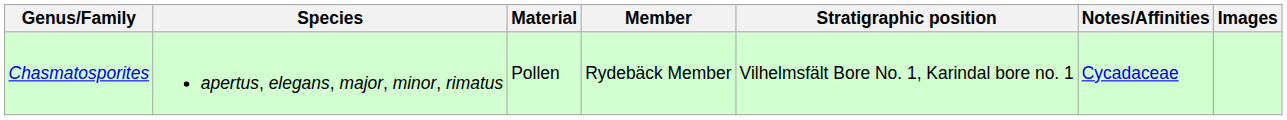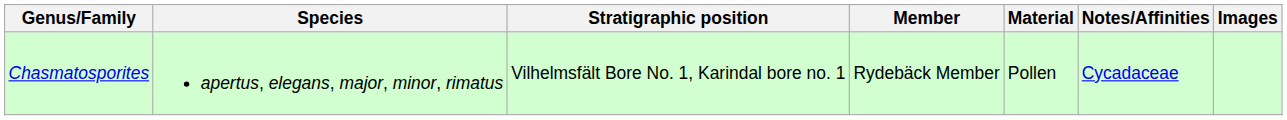columns swapped: Stratigraphic position <-> Material
